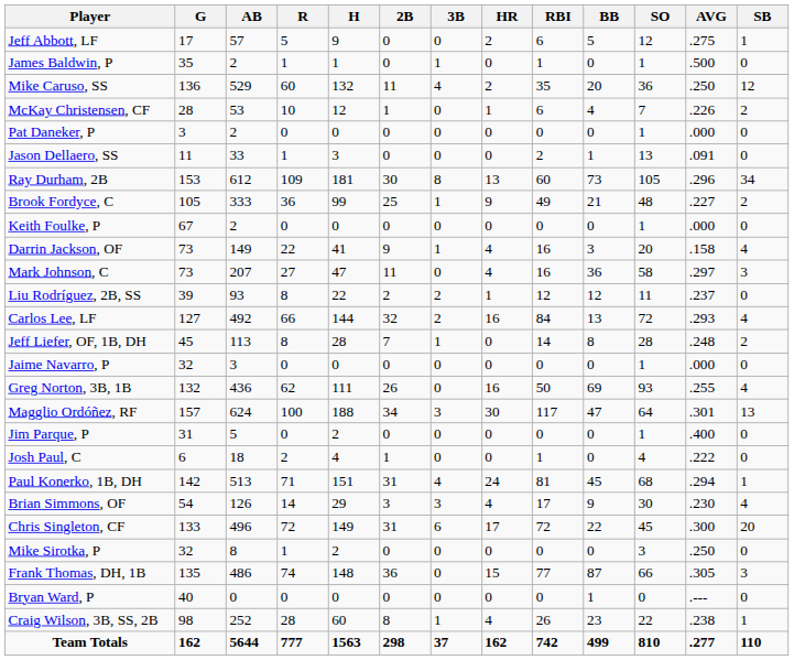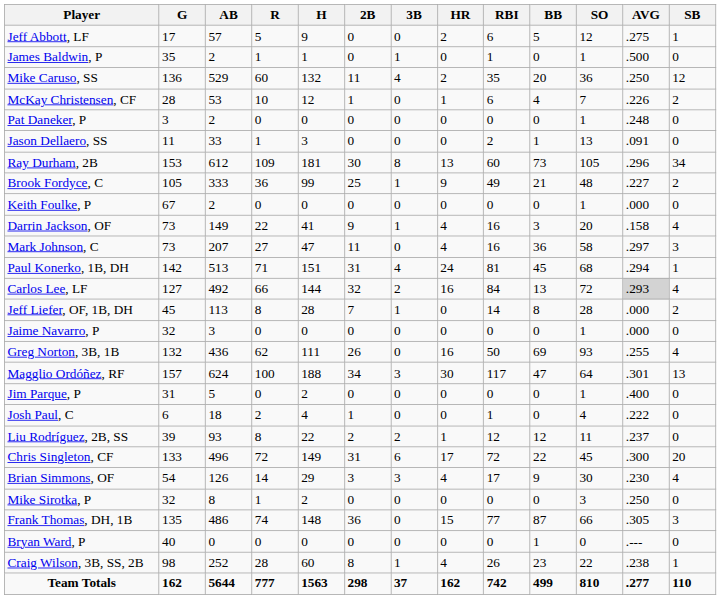Pat Daneker, P | AVG: .000 -> .248
rows swapped: Paul Konerko, 1B, DH <-> Liu Rodríguez, 2B, SS
Carlos Lee, LF | AVG: no background -> lightgrey background
Jeff Liefer, OF, 1B, DH | AVG: .248 -> .000
rows swapped: Brian Simmons, OF <-> Chris Singleton, CF
